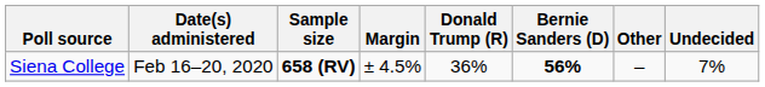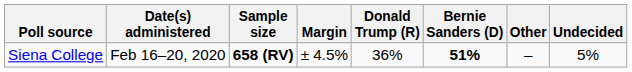Siena College | Bernie Sanders (D): 56% -> 51%
Siena College | Undecided: 7% -> 5%
